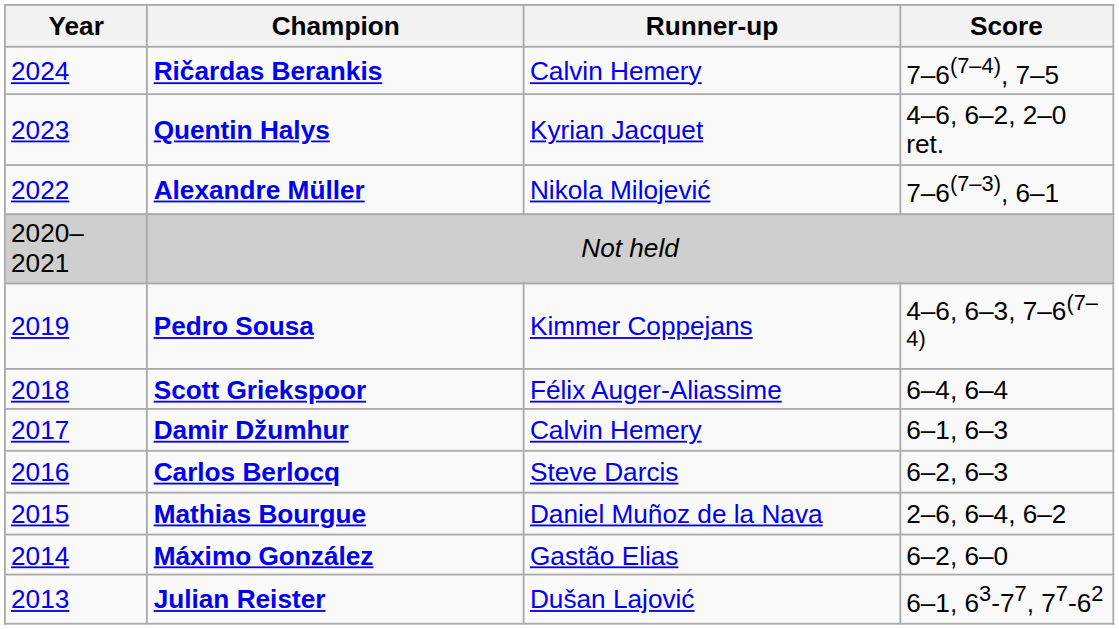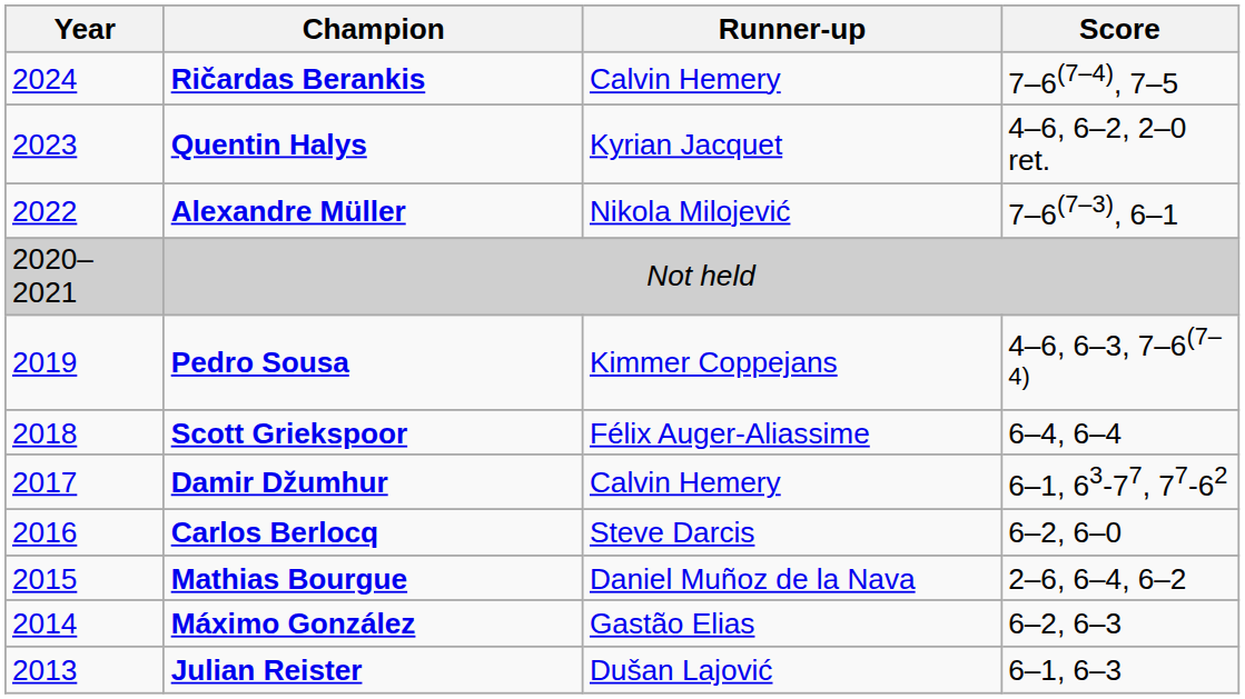Damir Džumhur | Score: 6–1, 6–3 -> 6–1, 63-77, 77-62
Carlos Berlocq | Score: 6–2, 6–3 -> 6–2, 6–0
Máximo González | Score: 6–2, 6–0 -> 6–2, 6–3
Julian Reister | Score: 6–1, 63-77, 77-62 -> 6–1, 6–3
